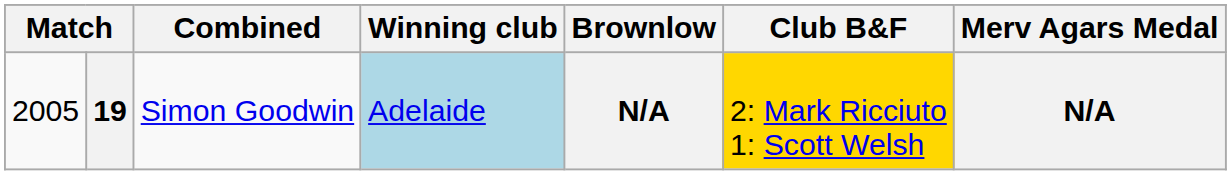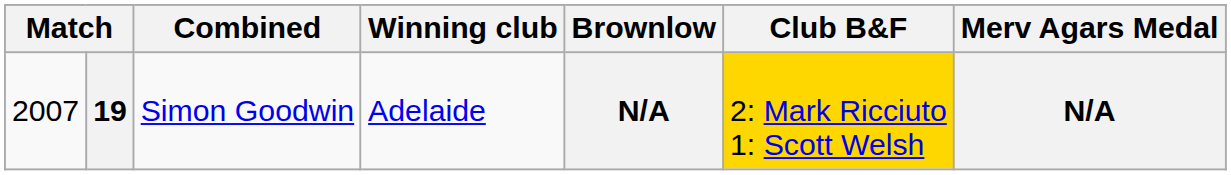19 | column 1: 2005 -> 2007
19 | Winning club: lightblue background -> no background
